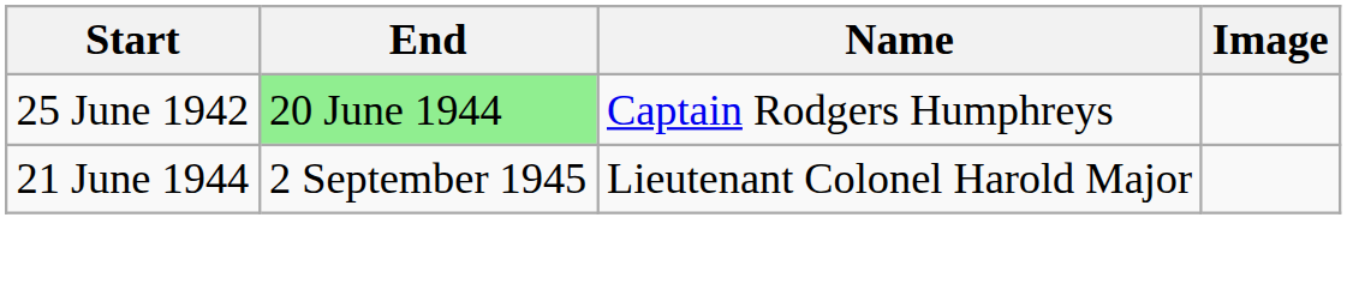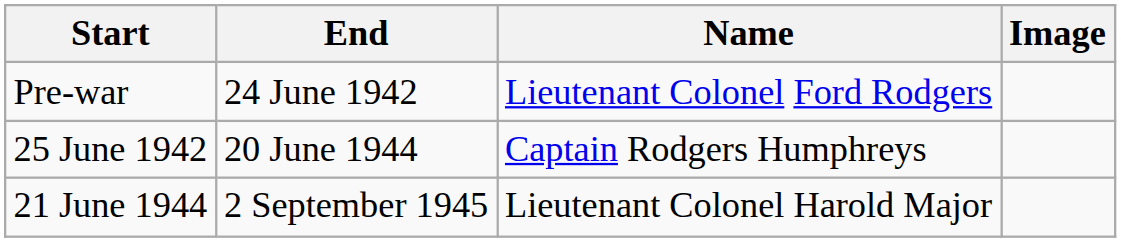+ row: Pre-war | 24 June 1942 | Lieutenant Colonel Ford Rodgers
25 June 1942 | End: lightgreen background -> no background
